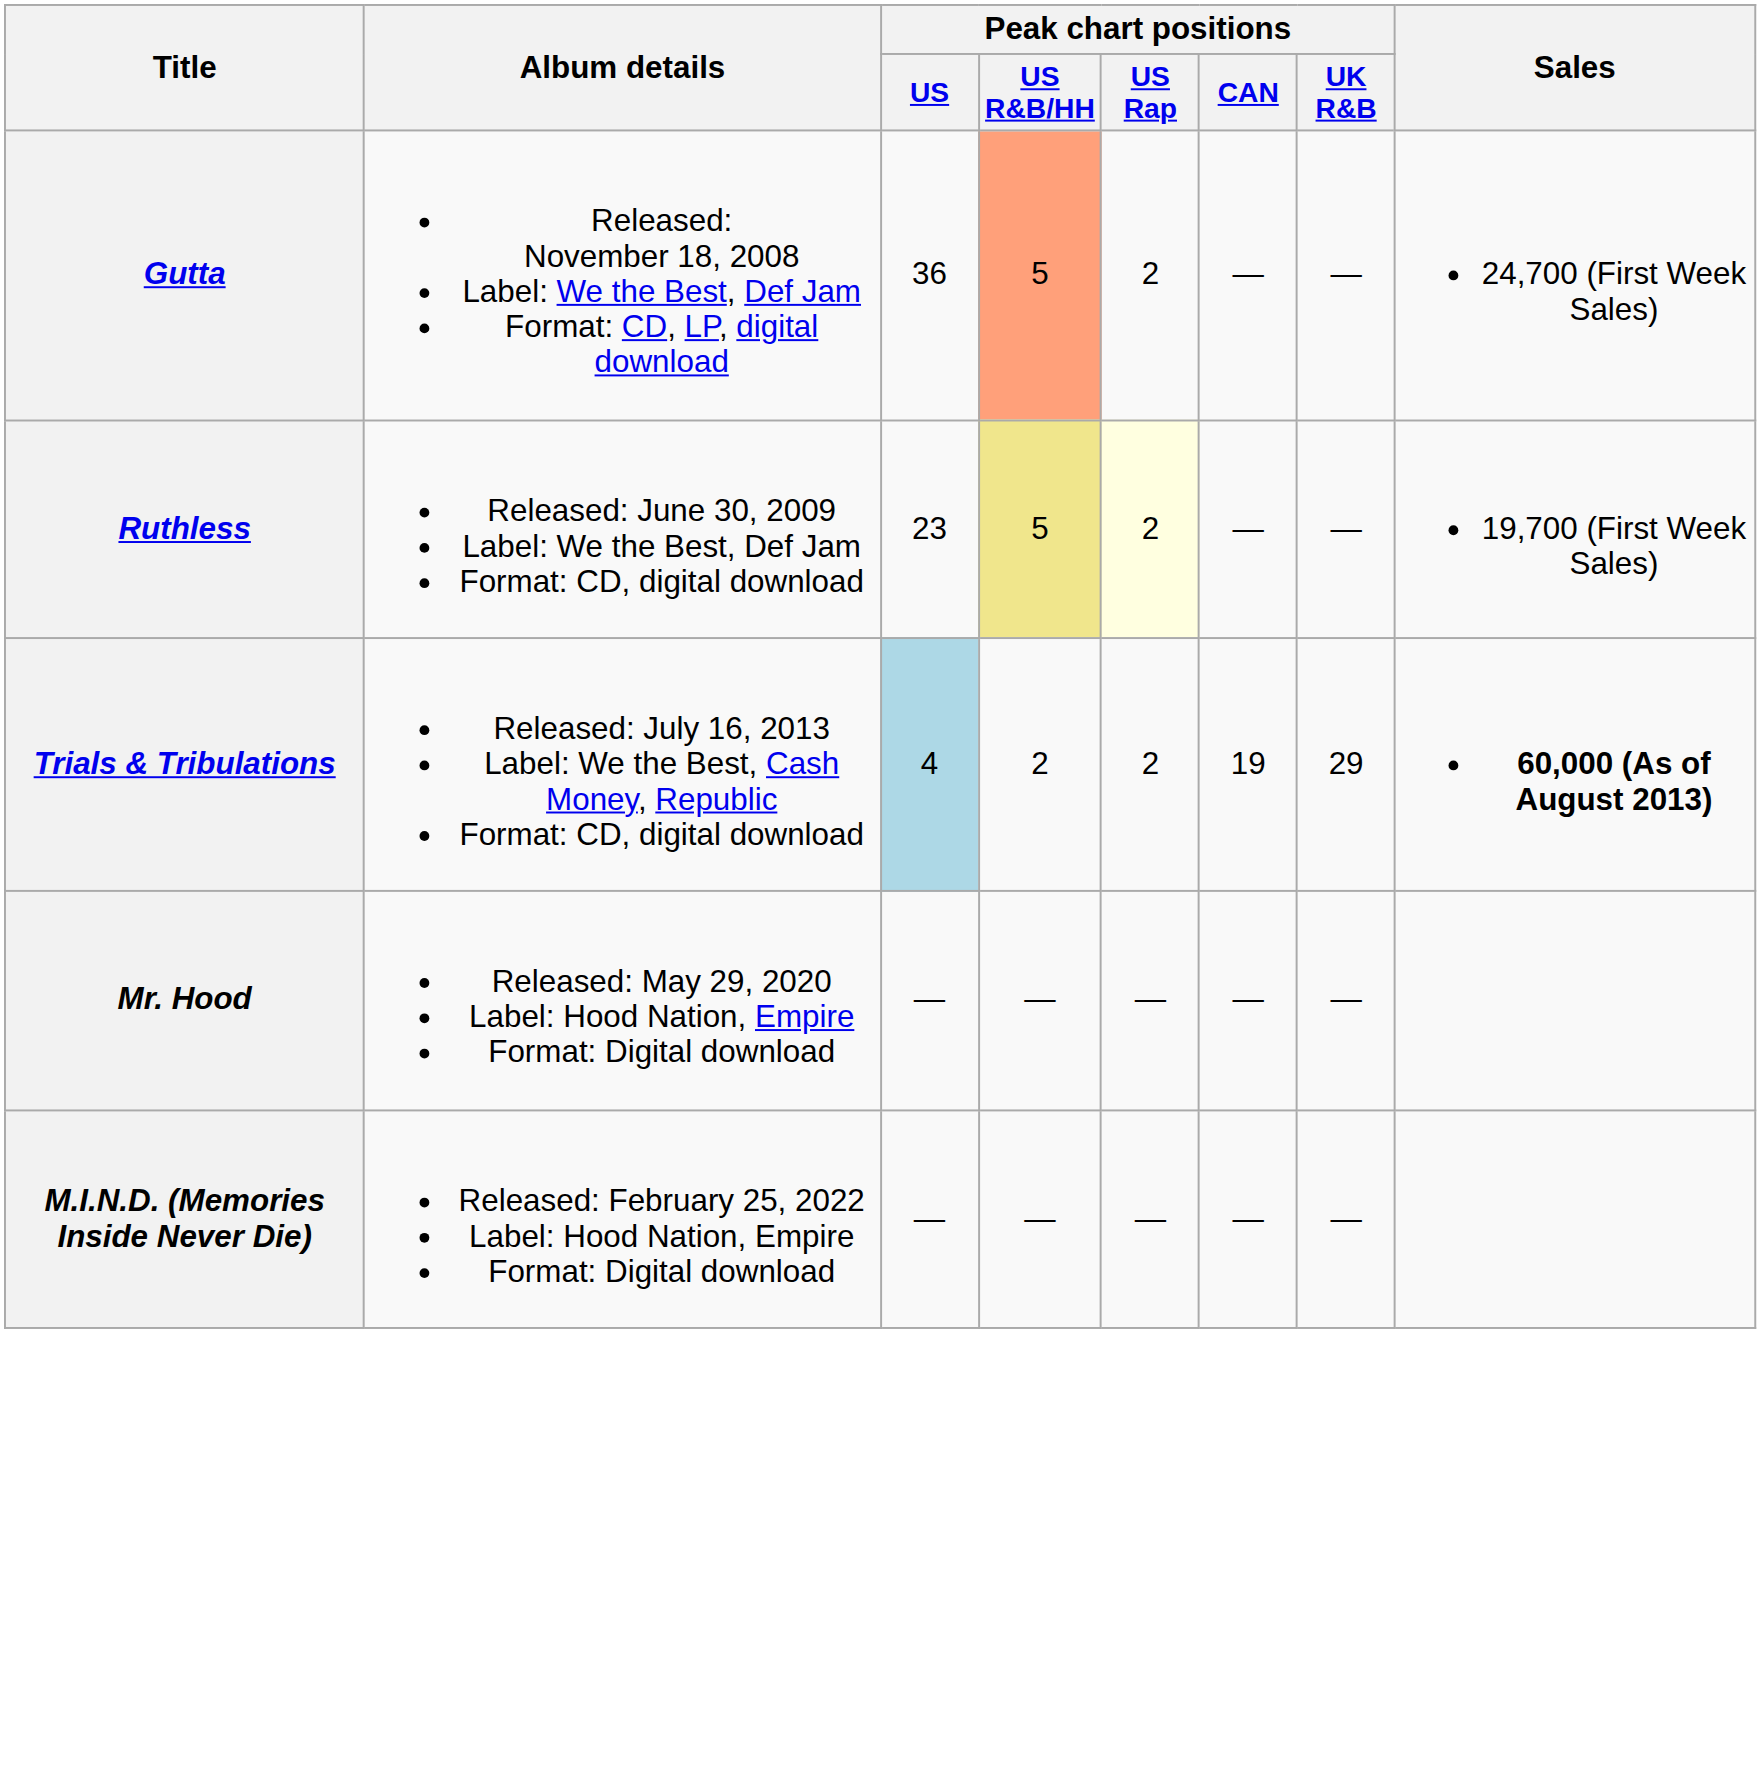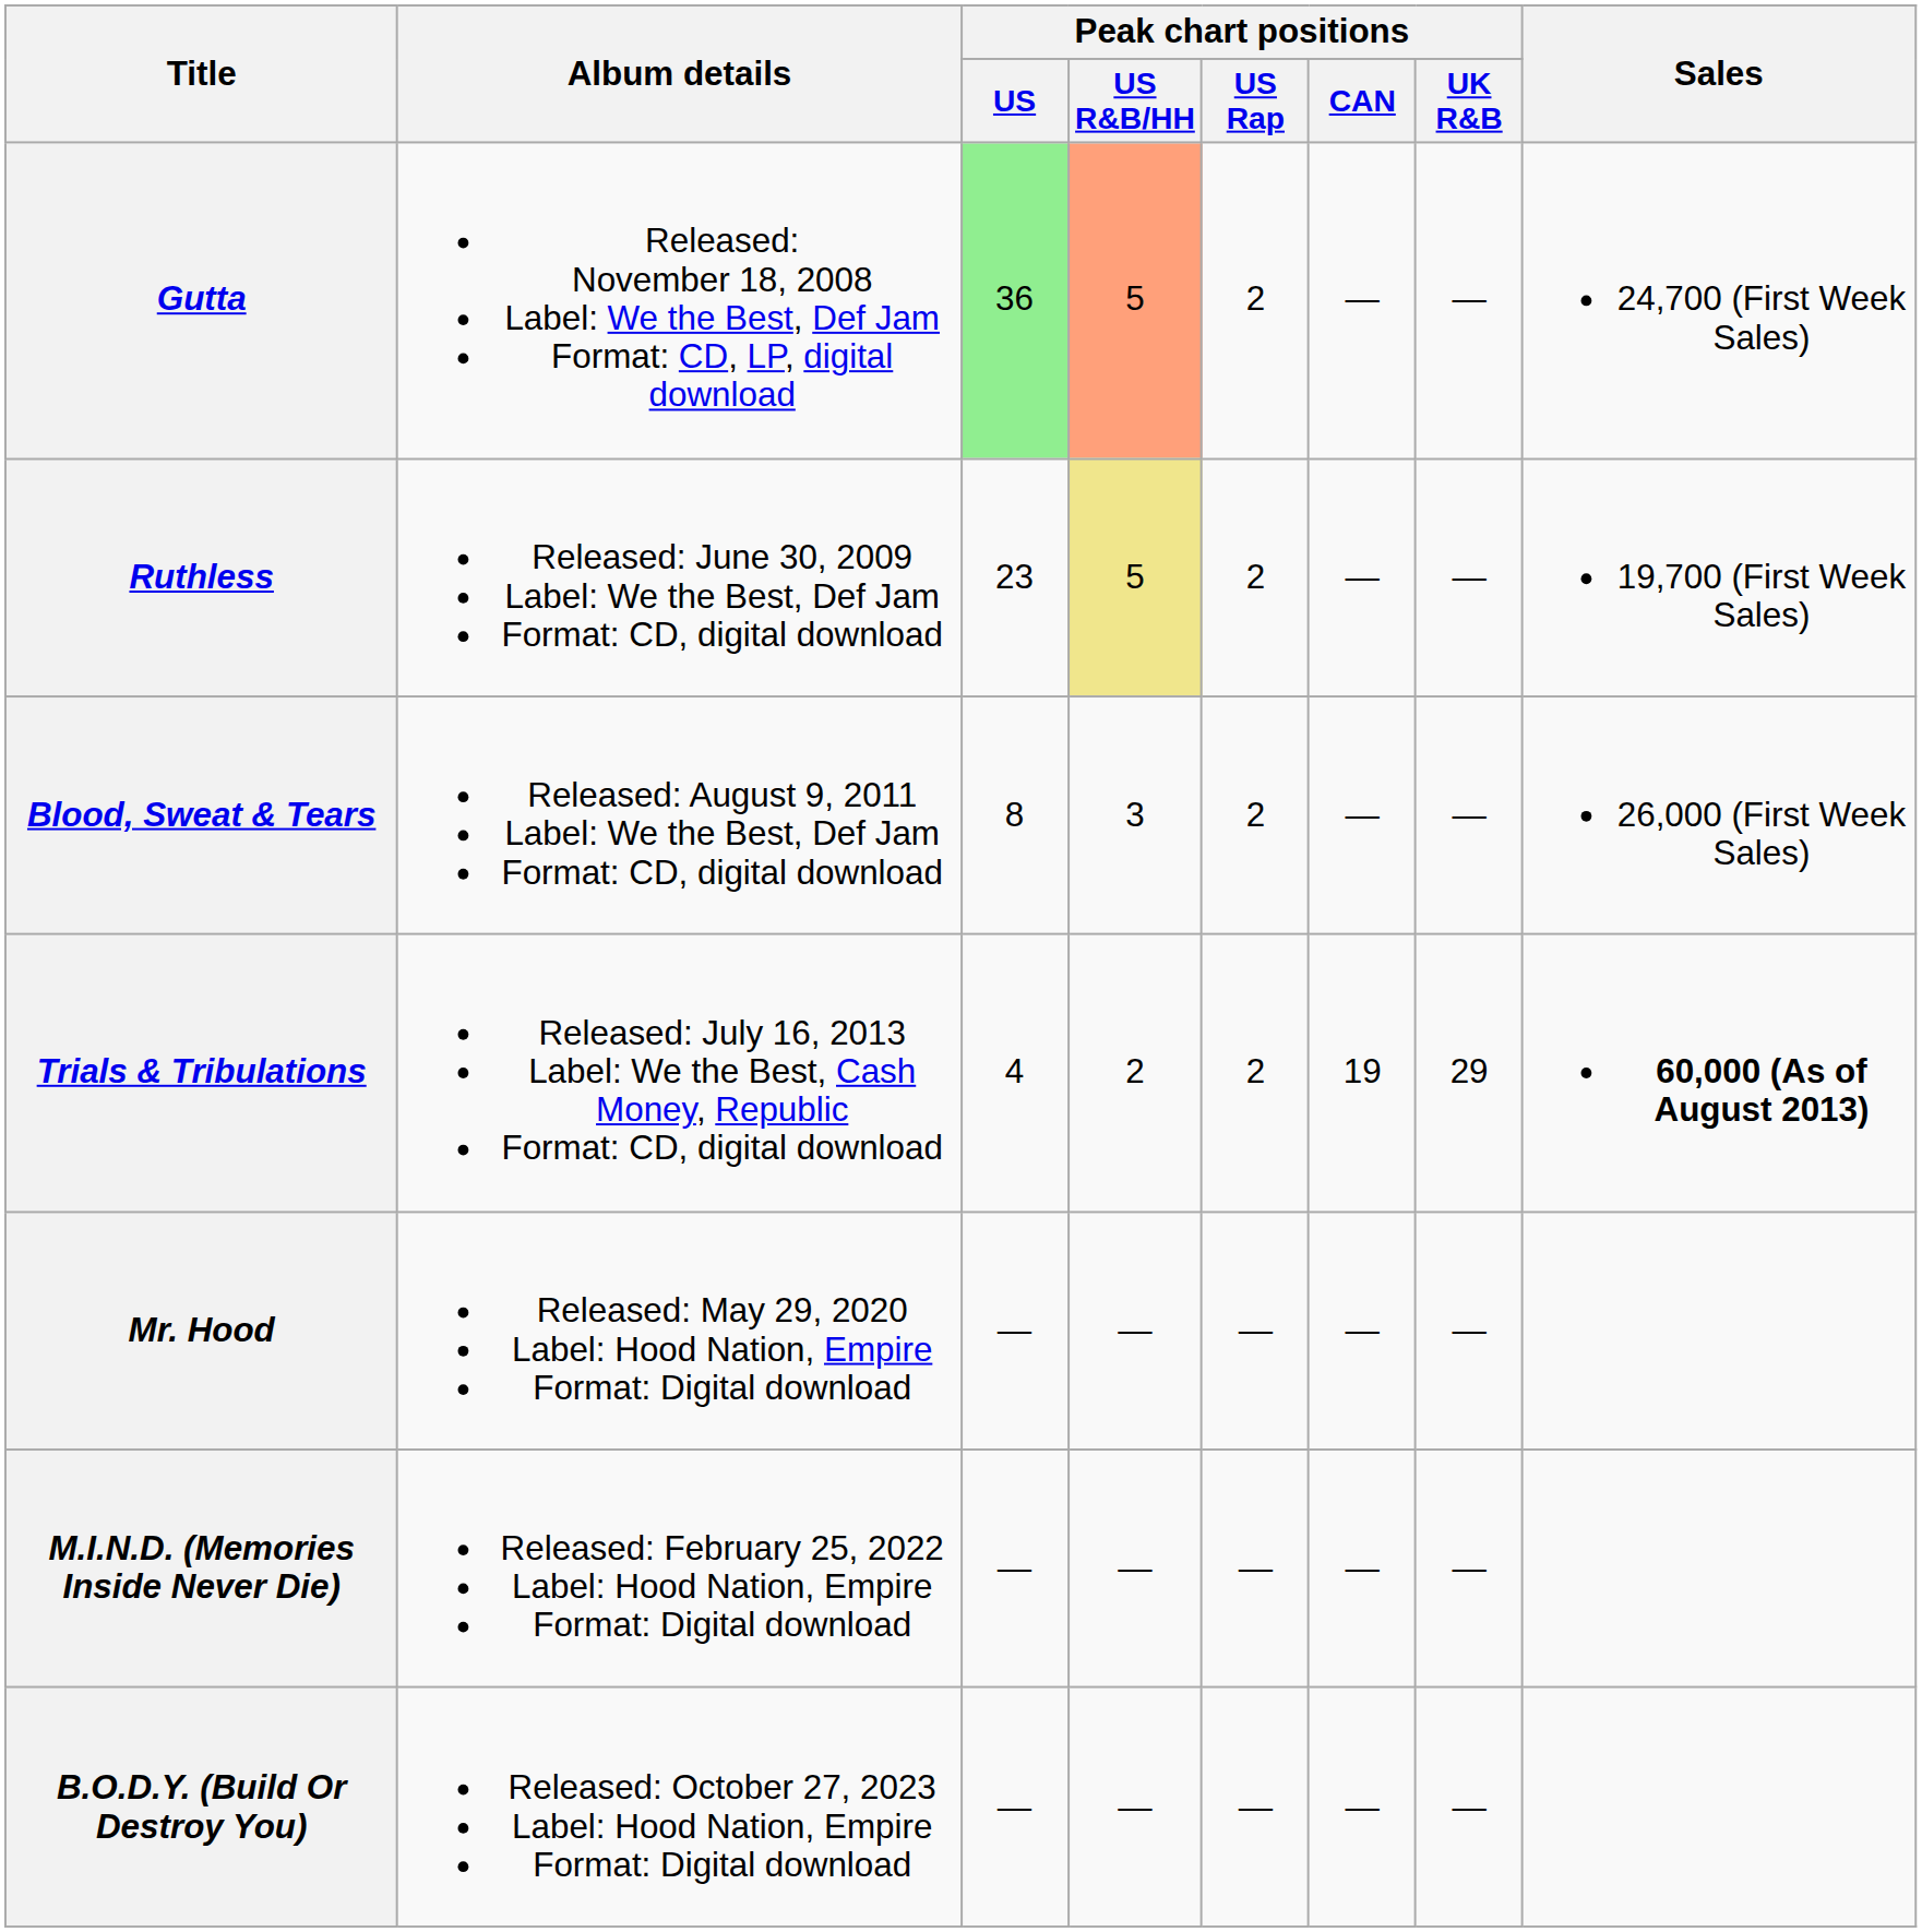Gutta | Peak chart positions / US: no background -> lightgreen background
Ruthless | Peak chart positions / US Rap: lightyellow background -> no background
+ row: Blood, Sweat & Tears | Released: August 9, 2011 Label: We the Best, Def Jam Format: CD, digital download | 8 | 3 | 2 | — | — | 26,000 (First Week Sales)
Trials & Tribulations | Peak chart positions / US: lightblue background -> no background
+ row: B.O.D.Y. (Build Or Destroy You) | Released: October 27, 2023 Label: Hood Nation, Empire Format: Digital download | — | — | — | — | —
